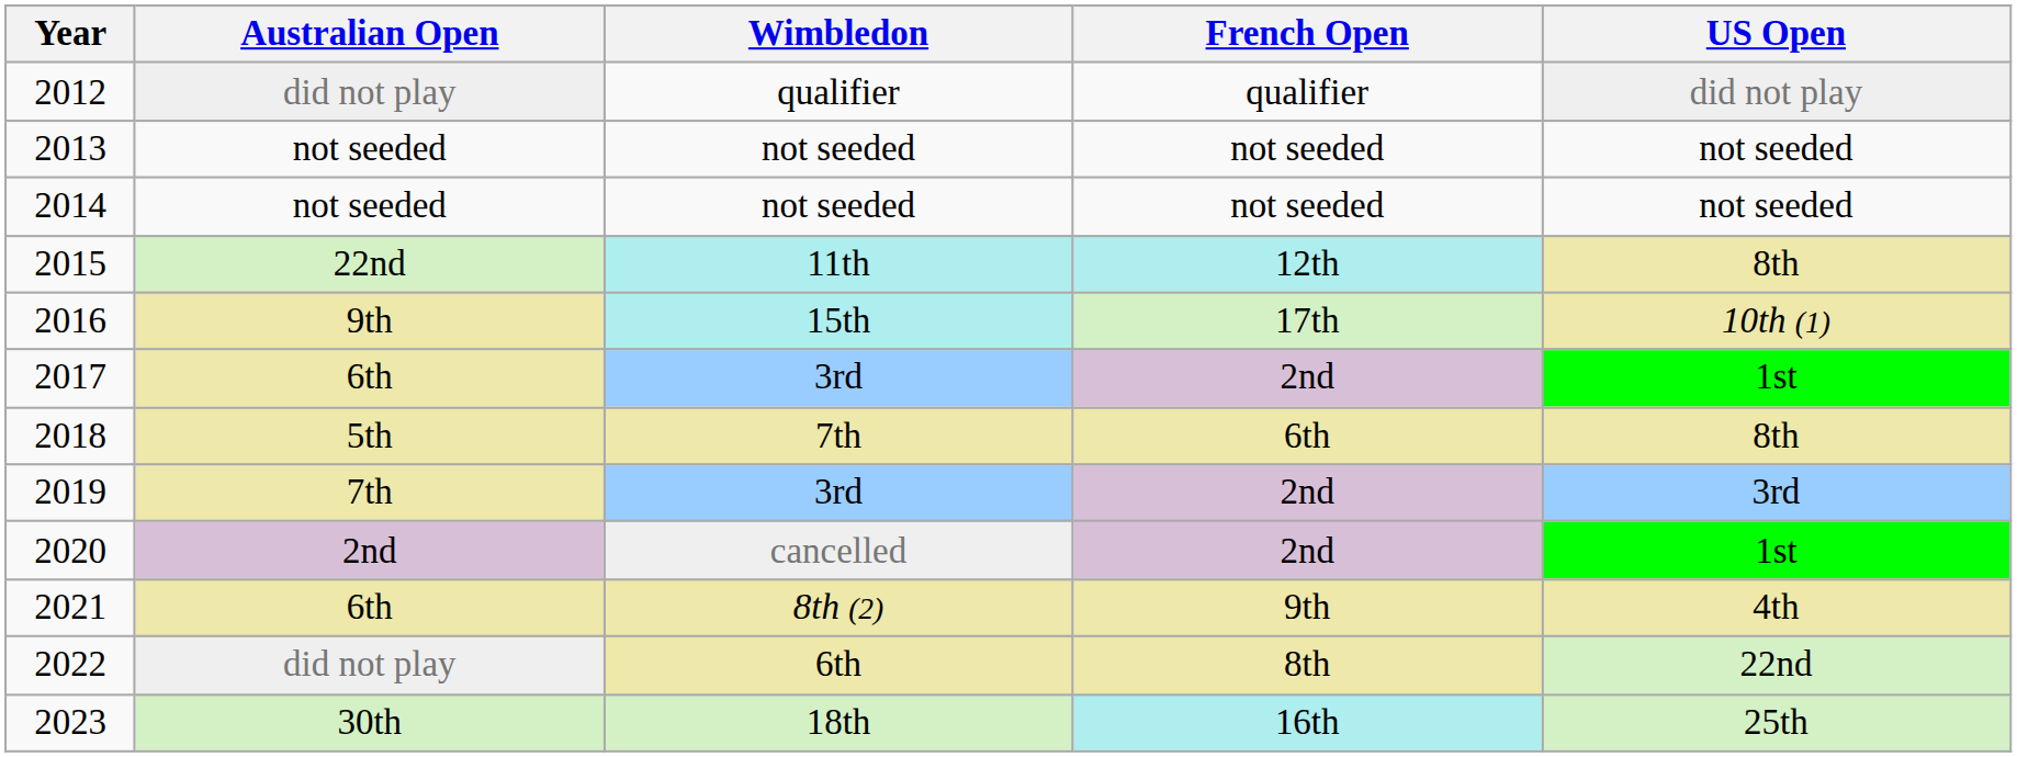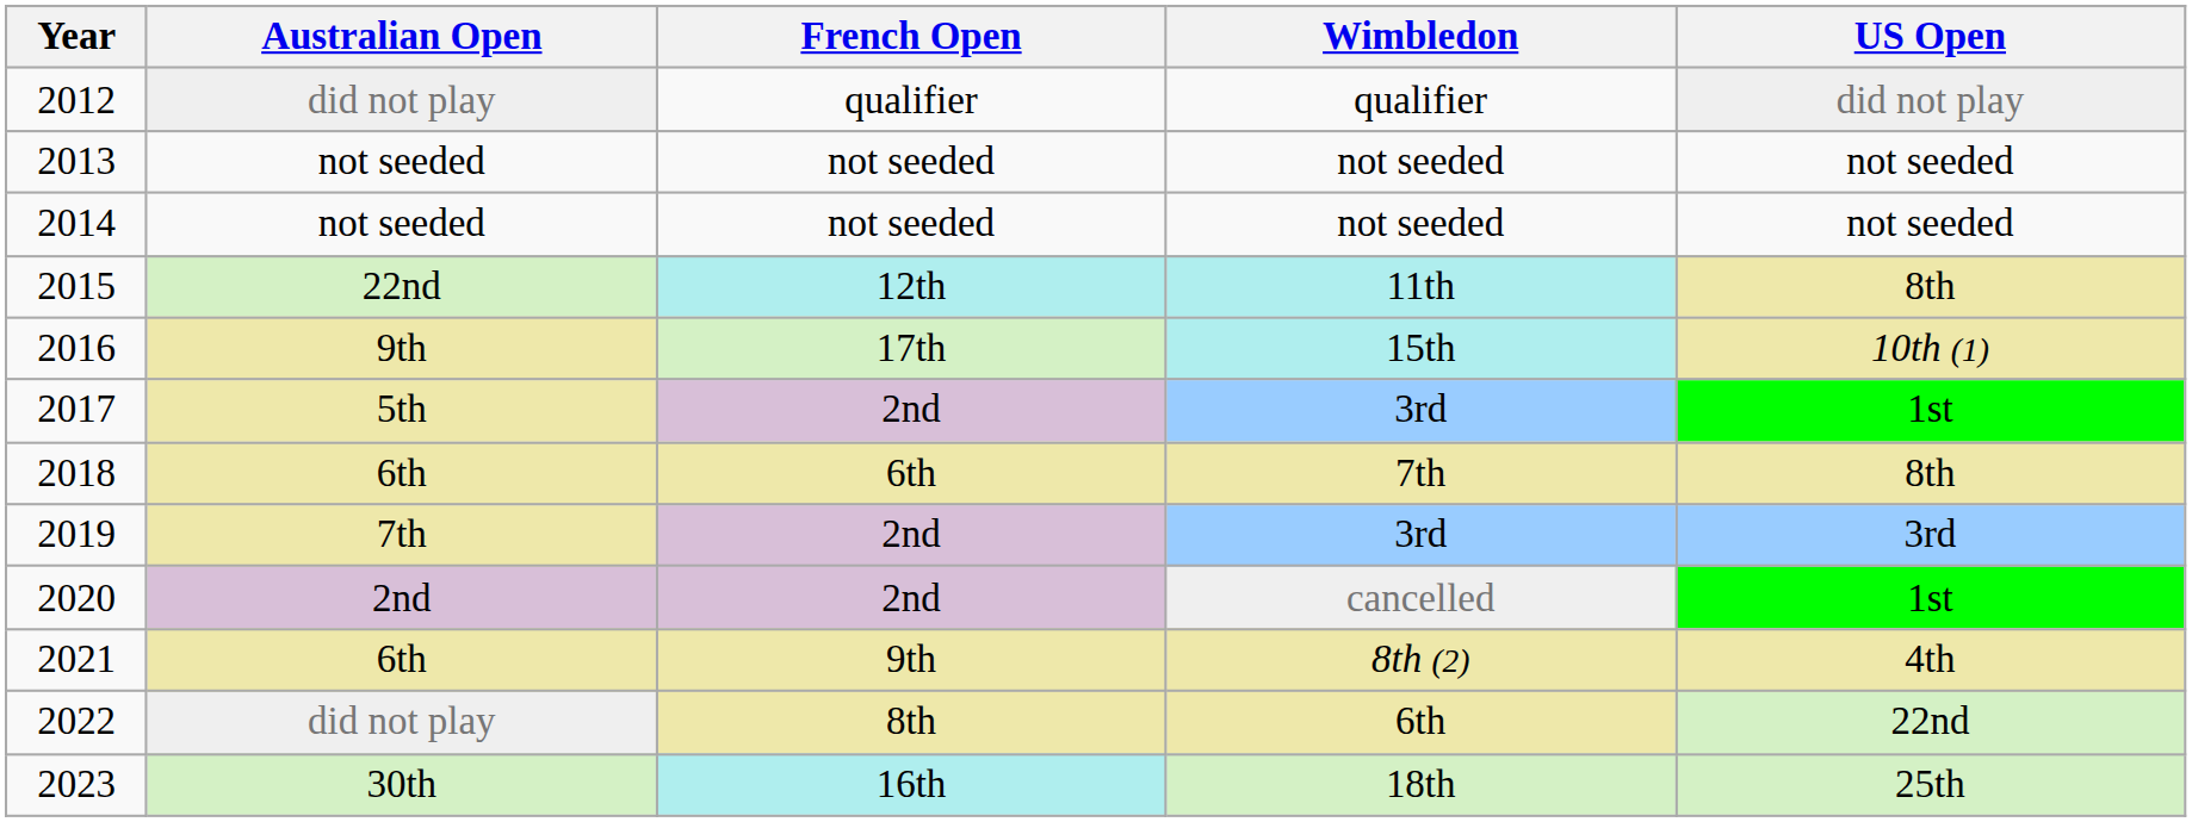columns swapped: French Open <-> Wimbledon
2017 | Australian Open: 6th -> 5th
2018 | Australian Open: 5th -> 6th
